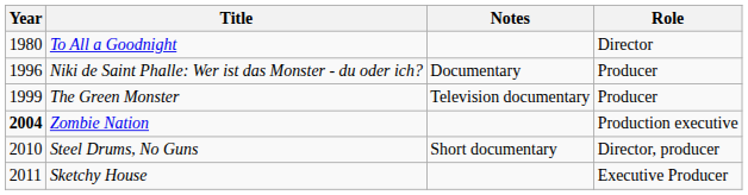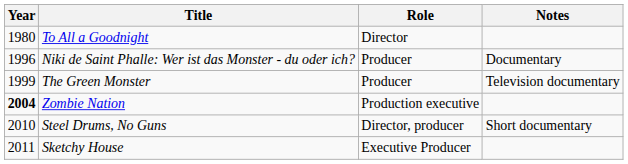columns swapped: Role <-> Notes
